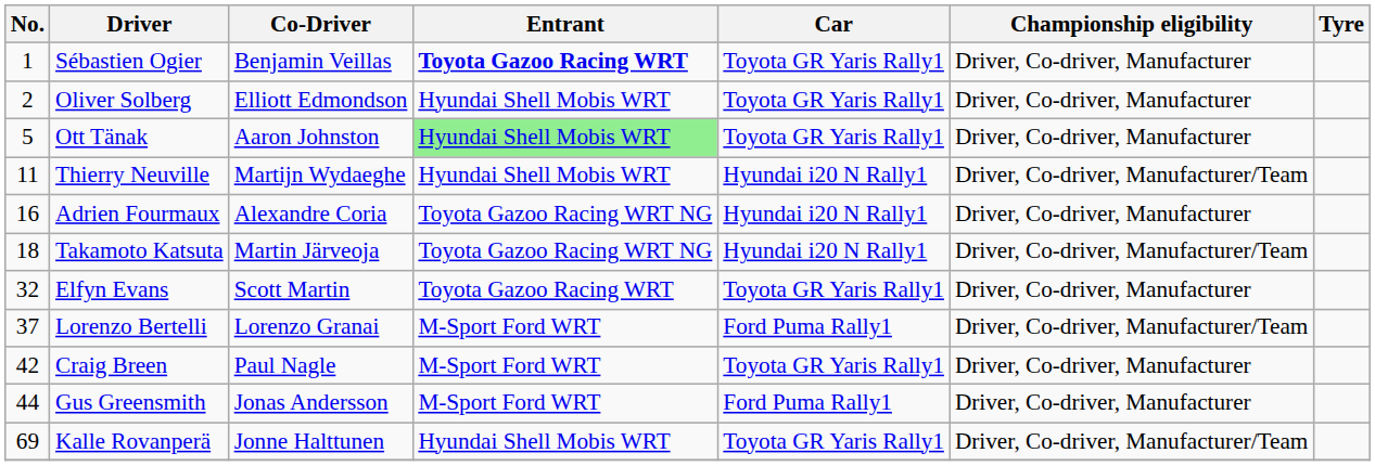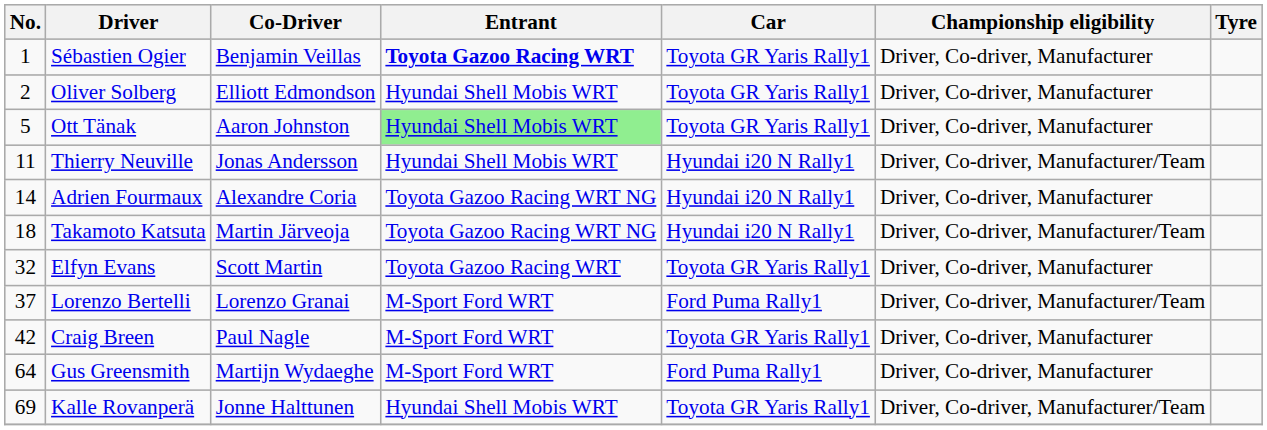Thierry Neuville | Co-Driver: Martijn Wydaeghe -> Jonas Andersson
Adrien Fourmaux | No.: 16 -> 14
Gus Greensmith | No.: 44 -> 64
Gus Greensmith | Co-Driver: Jonas Andersson -> Martijn Wydaeghe
